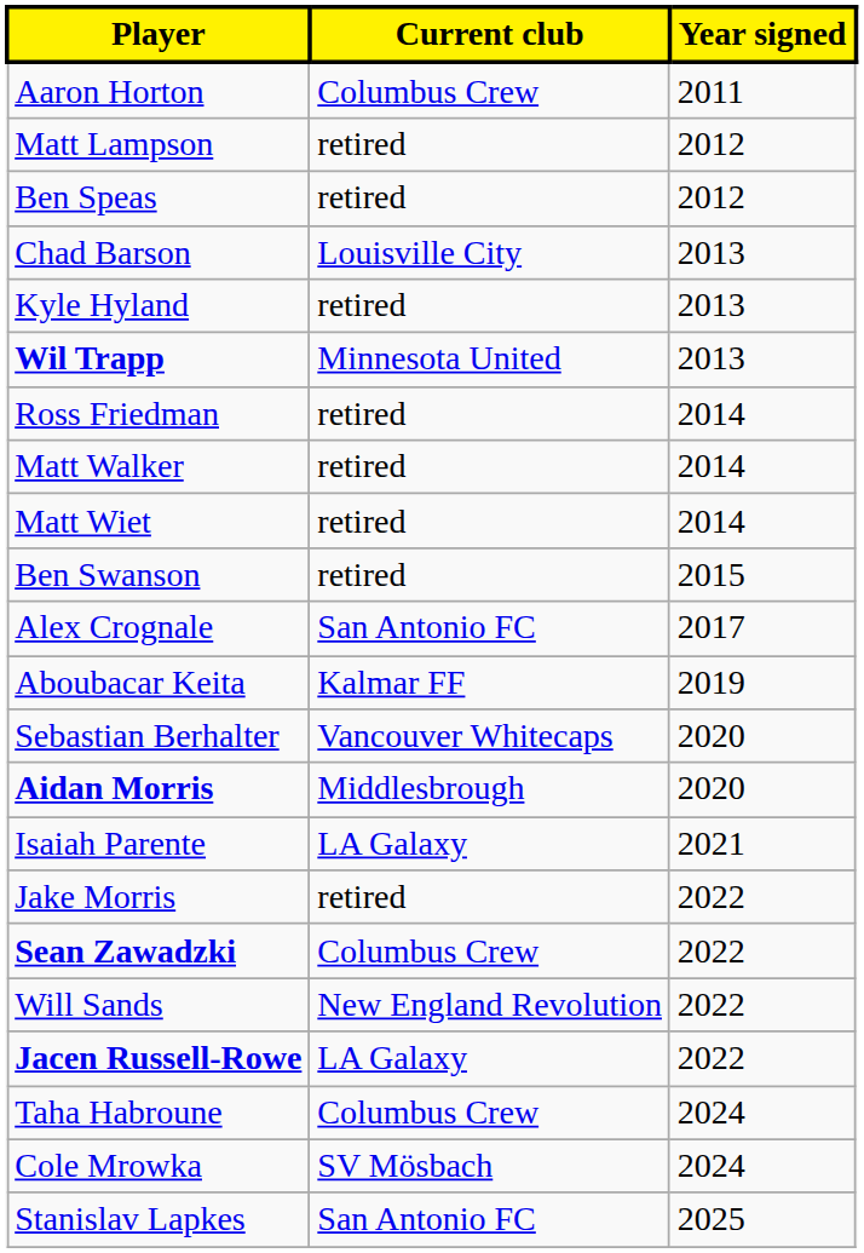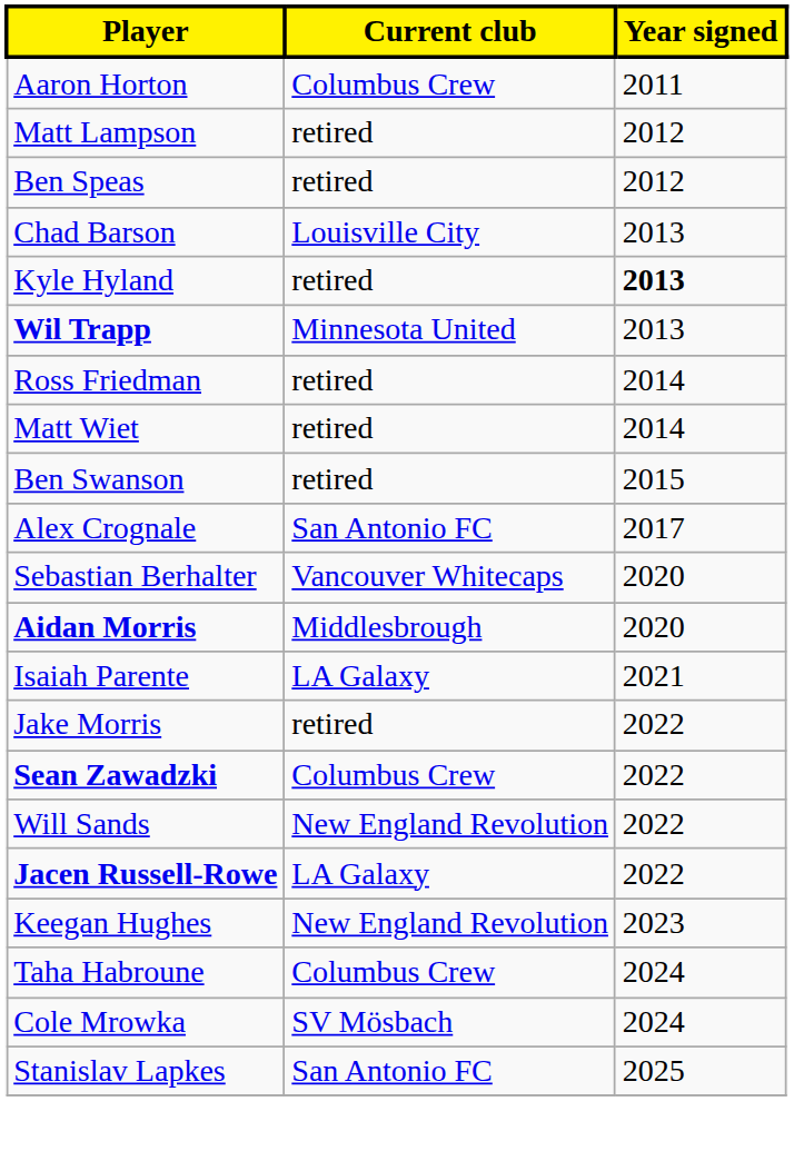Kyle Hyland | Year signed: normal -> bold
- row: Matt Walker | retired | 2014
- row: Aboubacar Keita | Kalmar FF | 2019
+ row: Keegan Hughes | New England Revolution | 2023
